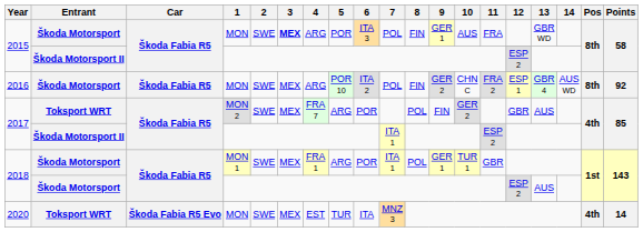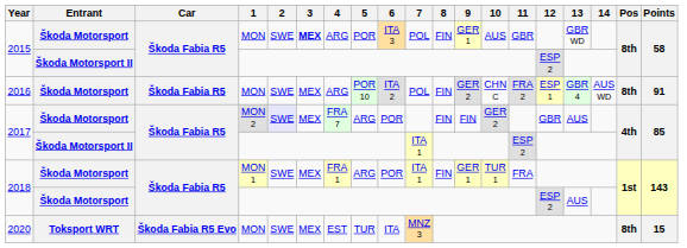2015 / MON | 11: FRA -> GBR
2016 | Points: 92 -> 91
2017 / MON 2 | Entrant: Toksport WRT -> Škoda Motorsport
2017 / MON 2 | 2: no background -> lavender background
2017 / MON 2 | 8: POL -> FIN
2018 / MON 1 | 8: POL -> FIN
2018 / MON 1 | 11: GBR -> FRA
2020 | Pos: 4th -> 8th
2020 | Points: 14 -> 15
